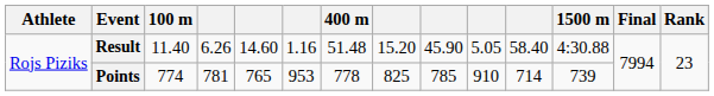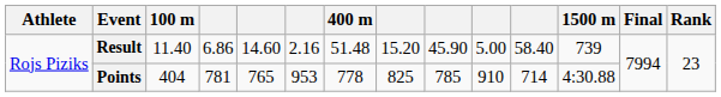Result | column 4: 6.26 -> 6.86
Result | column 6: 1.16 -> 2.16
Result | column 10: 5.05 -> 5.00
Result | 1500 m: 4:30.88 -> 739
Points | 100 m: 774 -> 404
Points | 1500 m: 739 -> 4:30.88
